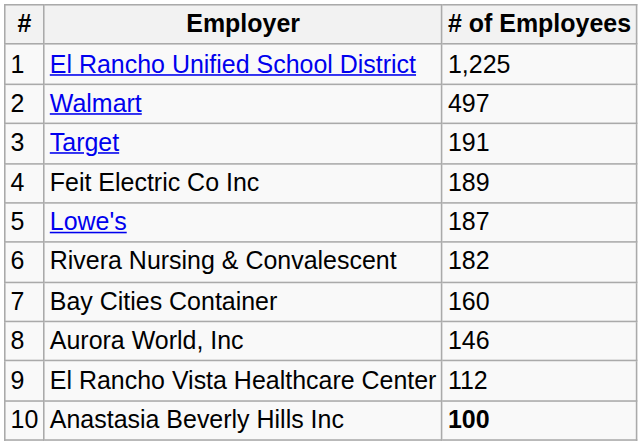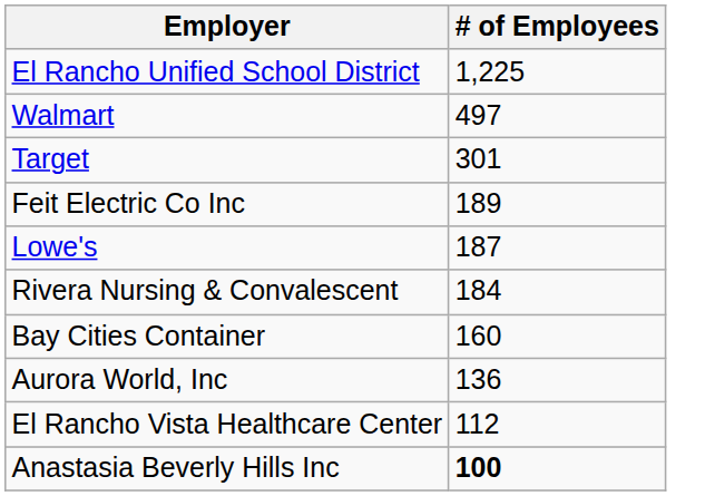- column: # | 1 | 2 | 3 | 4 | 5 | 6 | 7 | 8 | 9 | 10
Target | # of Employees: 191 -> 301
Rivera Nursing & Convalescent | # of Employees: 182 -> 184
Aurora World, Inc | # of Employees: 146 -> 136
